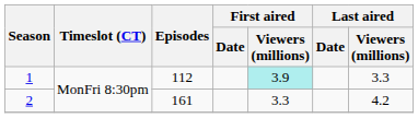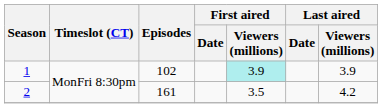1 | Episodes: 112 -> 102
1 | Last aired / Viewers (millions): 3.3 -> 3.9
2 | First aired / Viewers (millions): 3.3 -> 3.5
